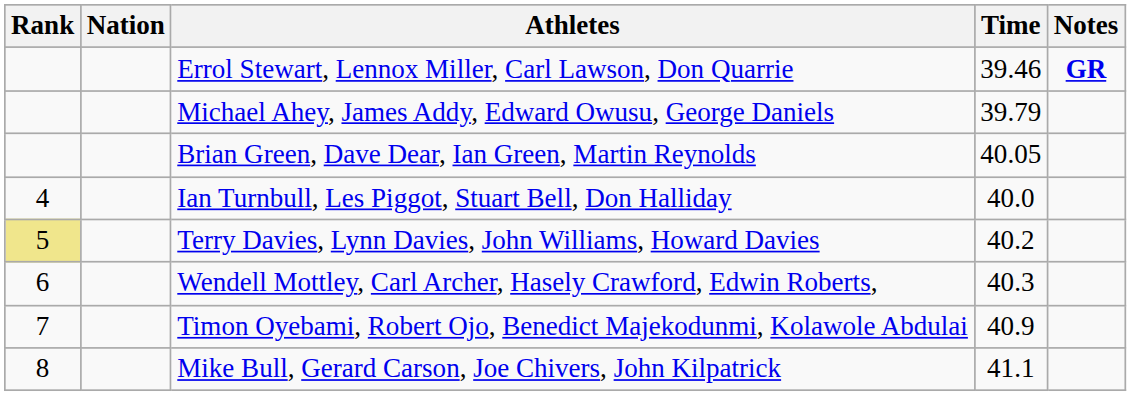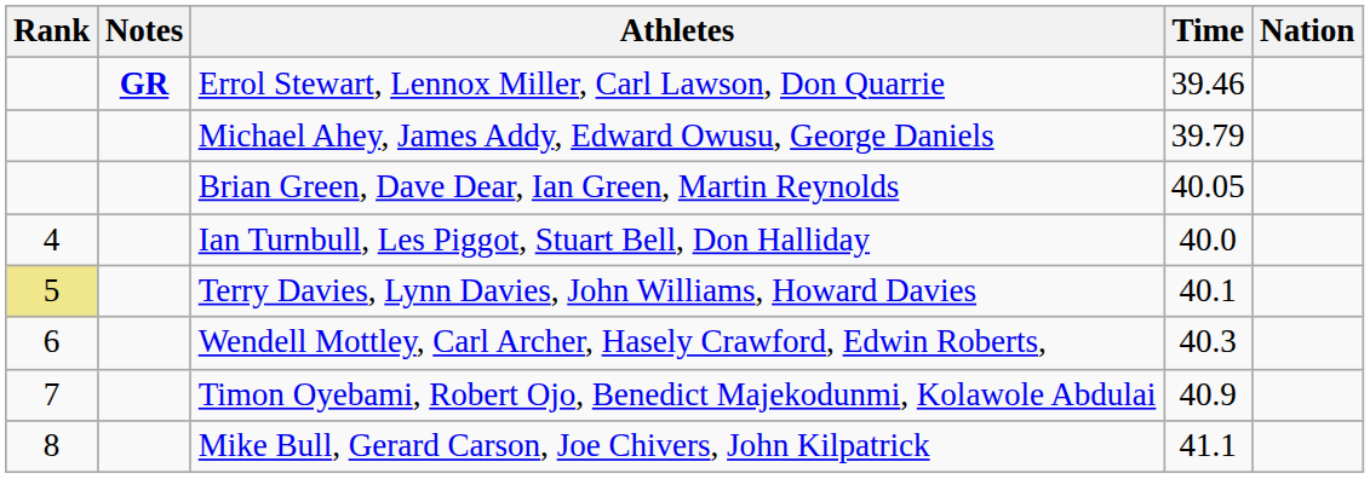columns swapped: Nation <-> Notes
Terry Davies, Lynn Davies, John Williams, Howard Davies | Time: 40.2 -> 40.1
